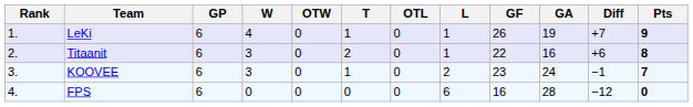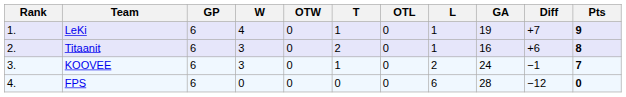- column: GF | 26 | 22 | 23 | 16
